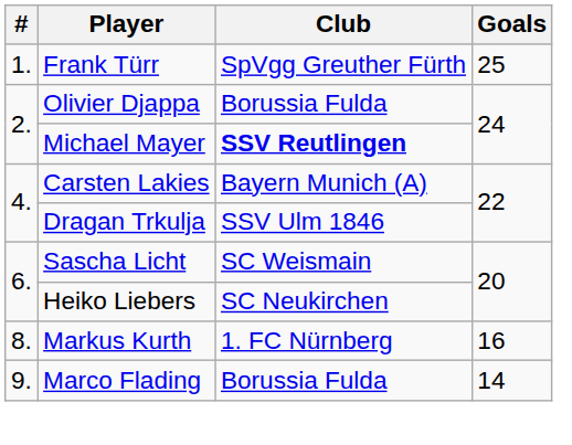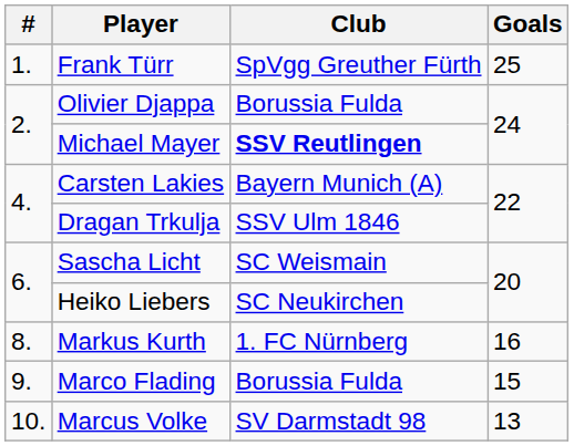Marco Flading | Goals: 14 -> 15
+ row: 10. | Marcus Volke | SV Darmstadt 98 | 13
